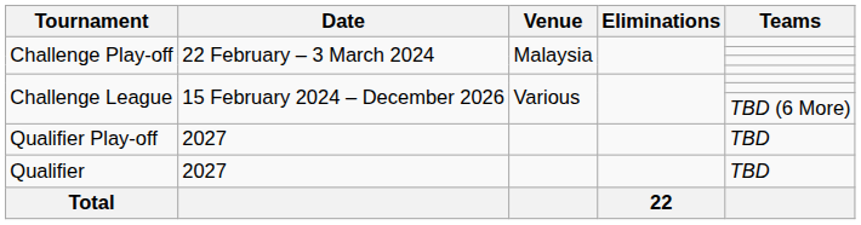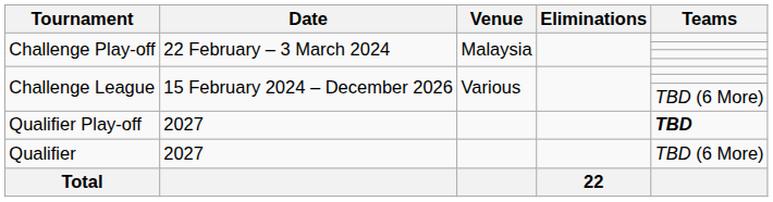Qualifier Play-off | Teams: normal -> bold
Qualifier | Teams: TBD -> TBD (6 More)
